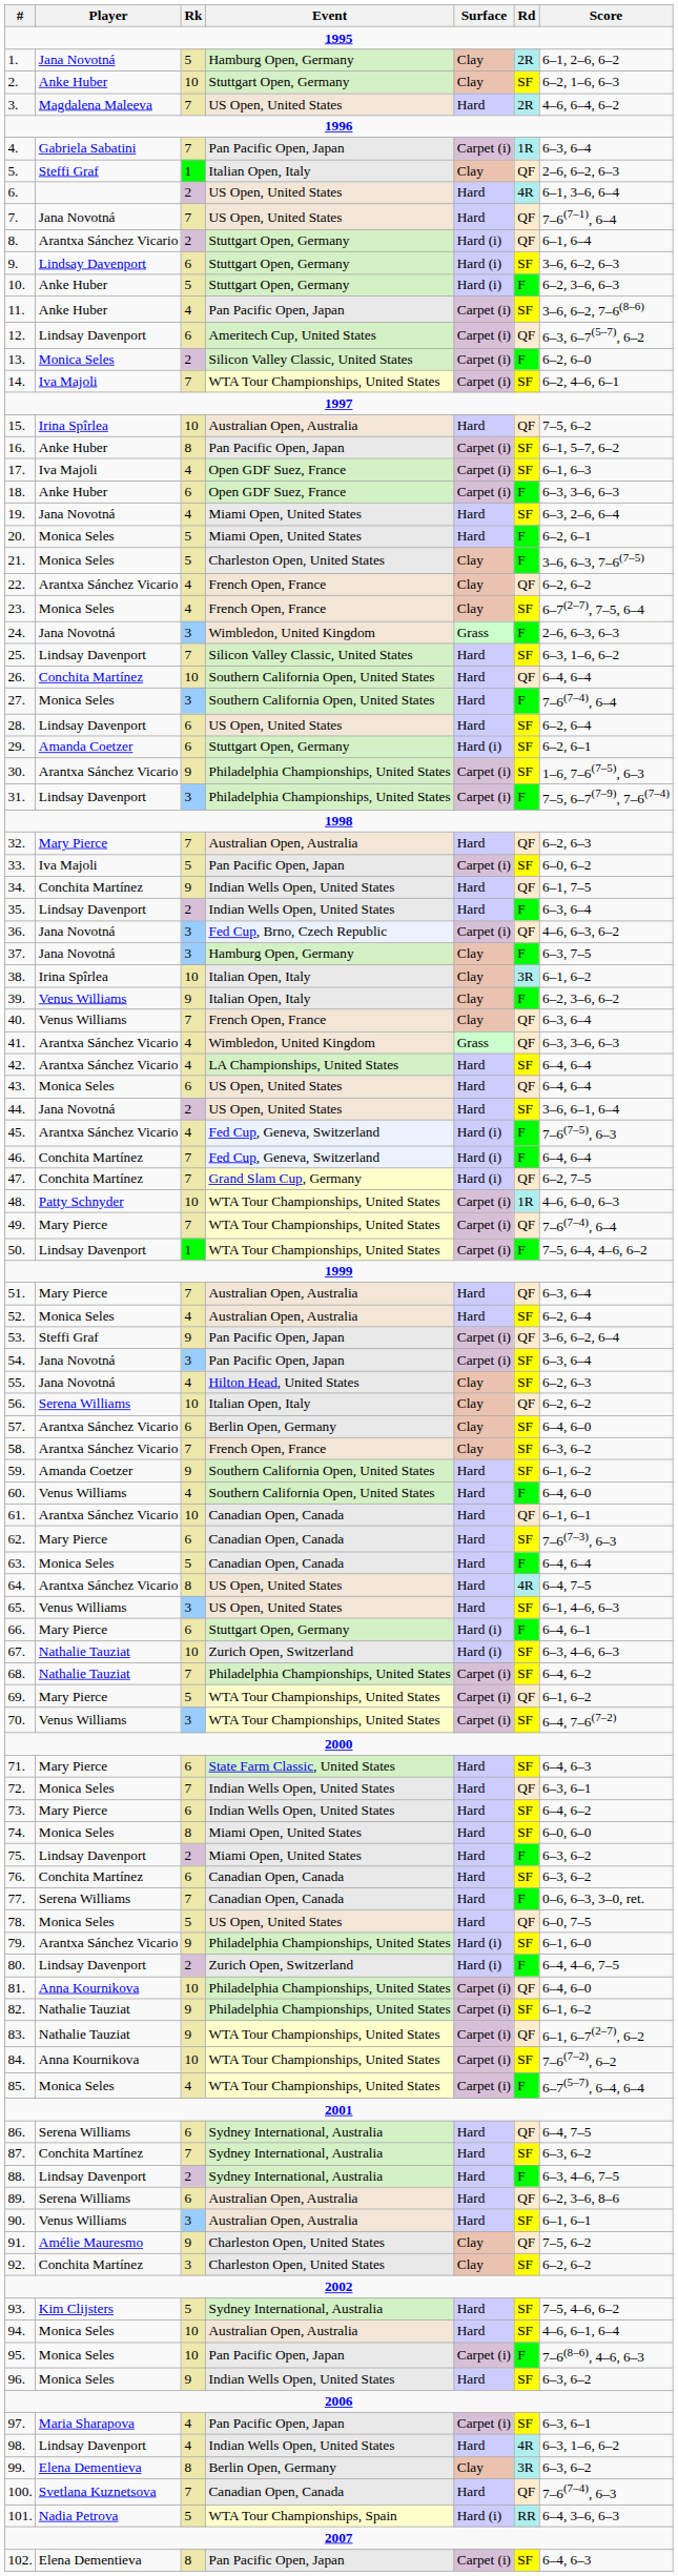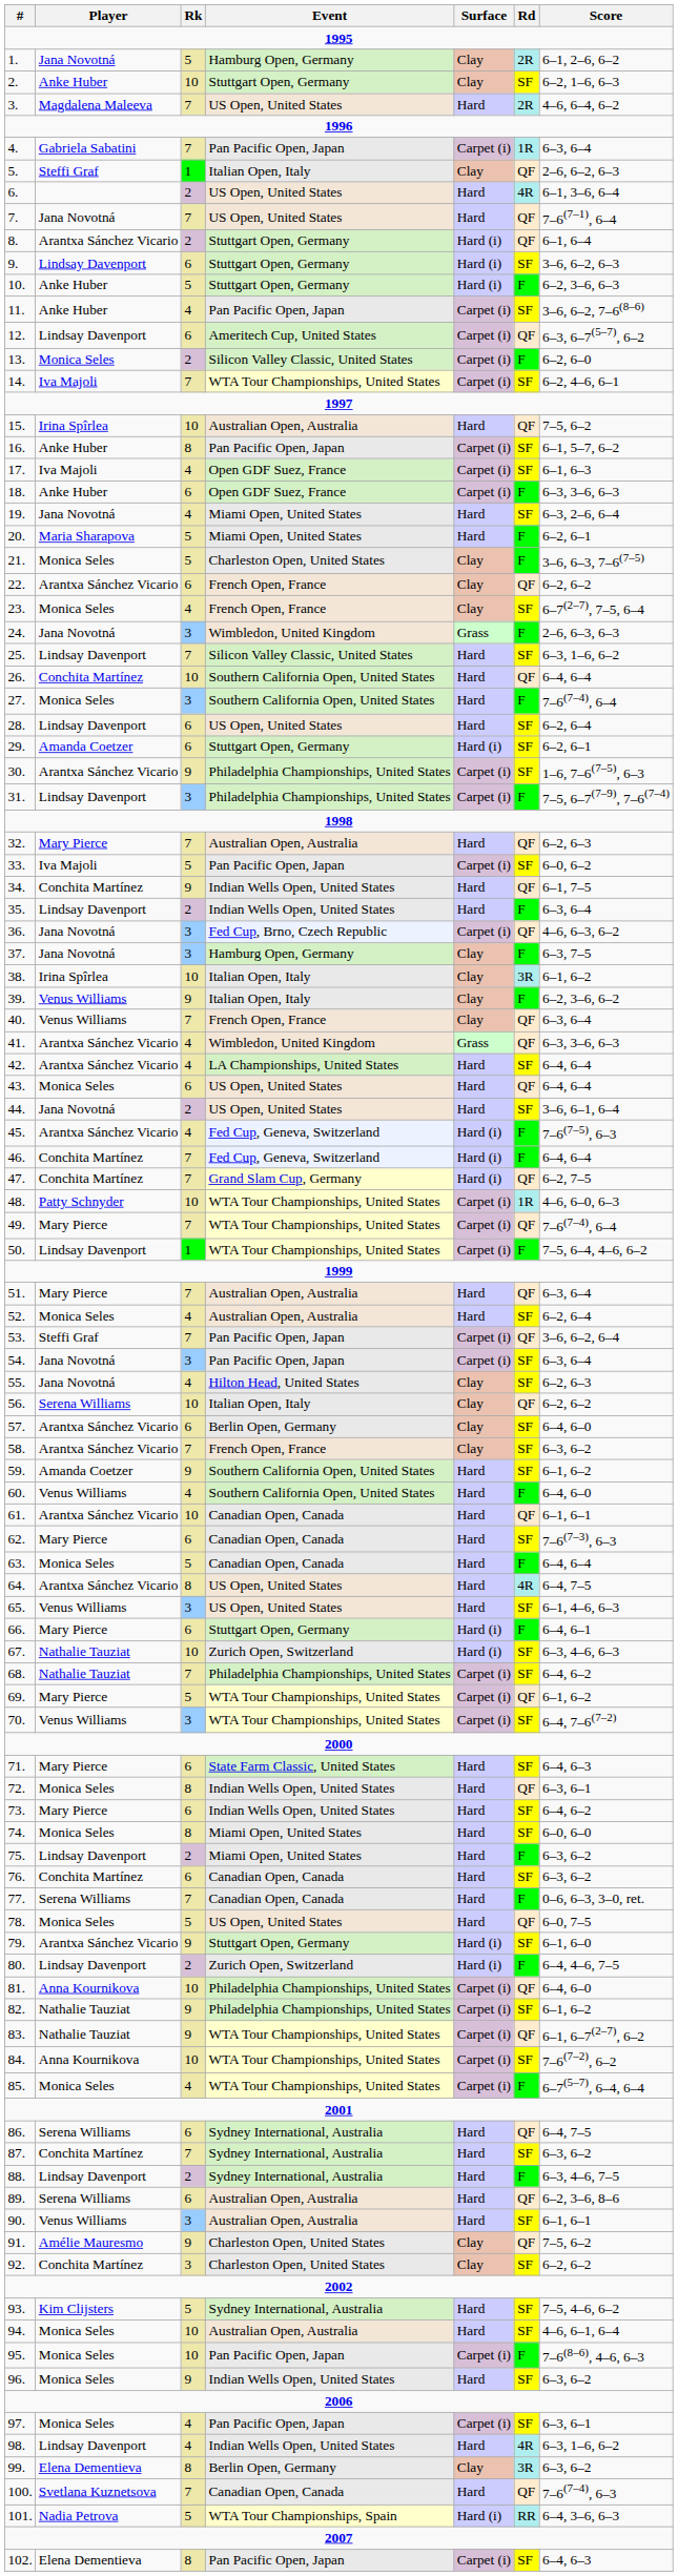20. | Player: Monica Seles -> Maria Sharapova
22. | Rk: 4 -> 6
53. | Rk: 9 -> 7
72. | Rk: 7 -> 8
79. | Event: Philadelphia Championships, United States -> Stuttgart Open, Germany
97. | Player: Maria Sharapova -> Monica Seles
